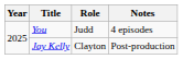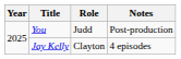You | Notes: 4 episodes -> Post-production
Jay Kelly | Notes: Post-production -> 4 episodes
